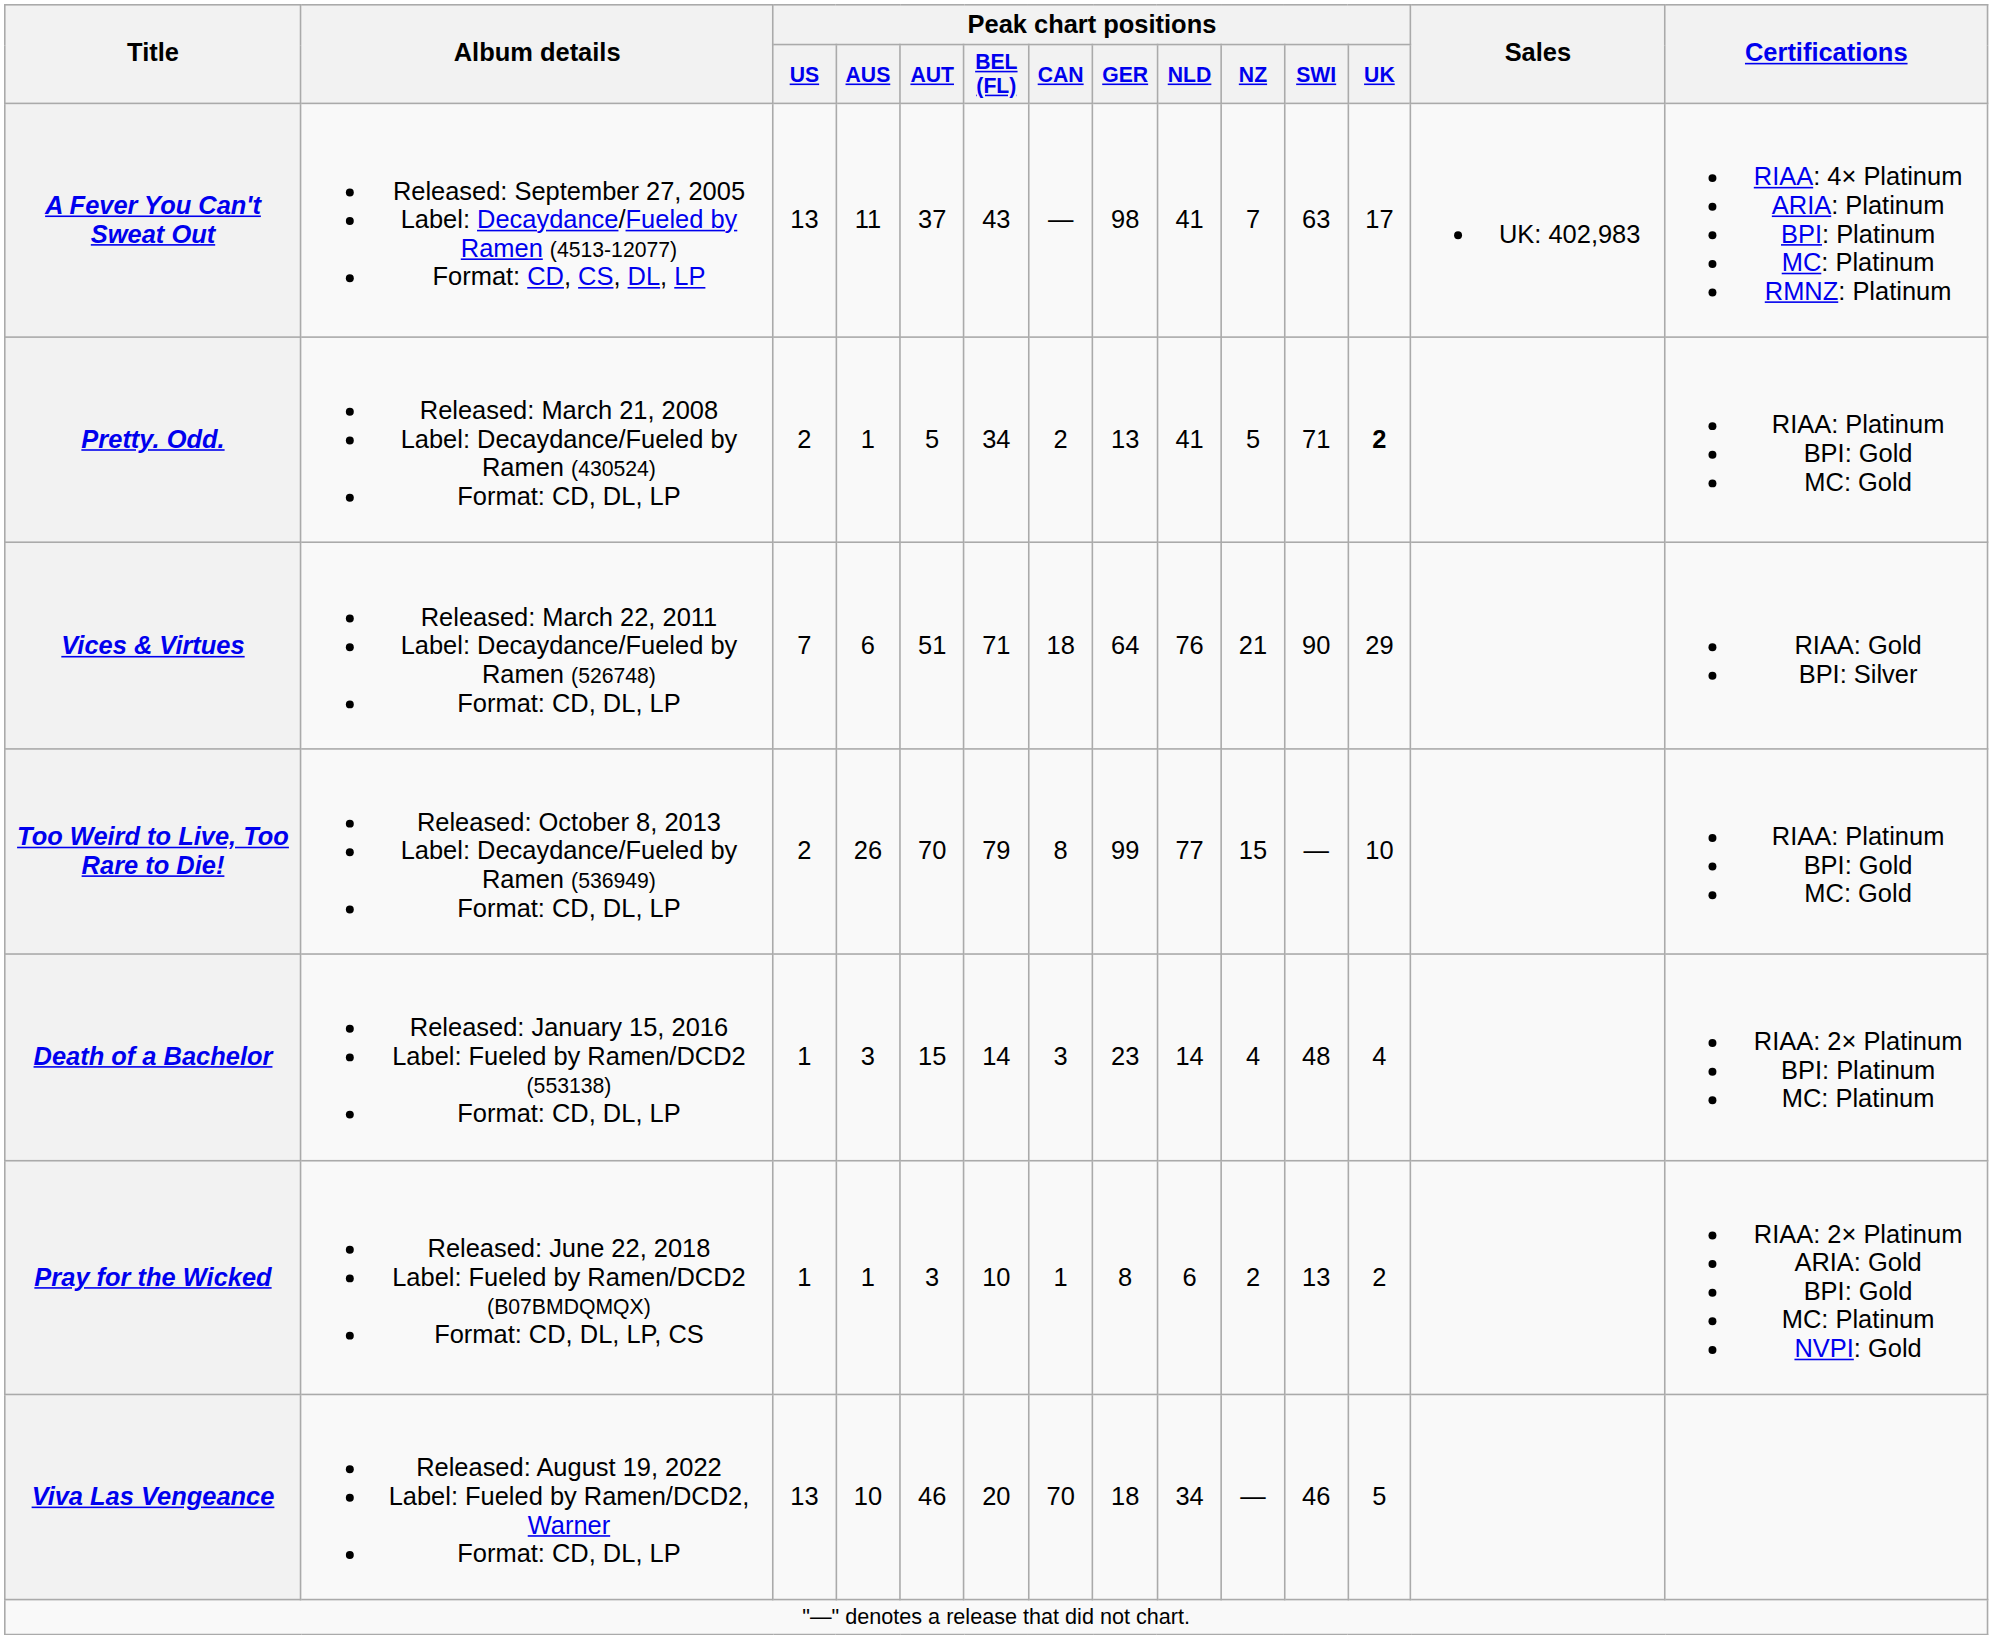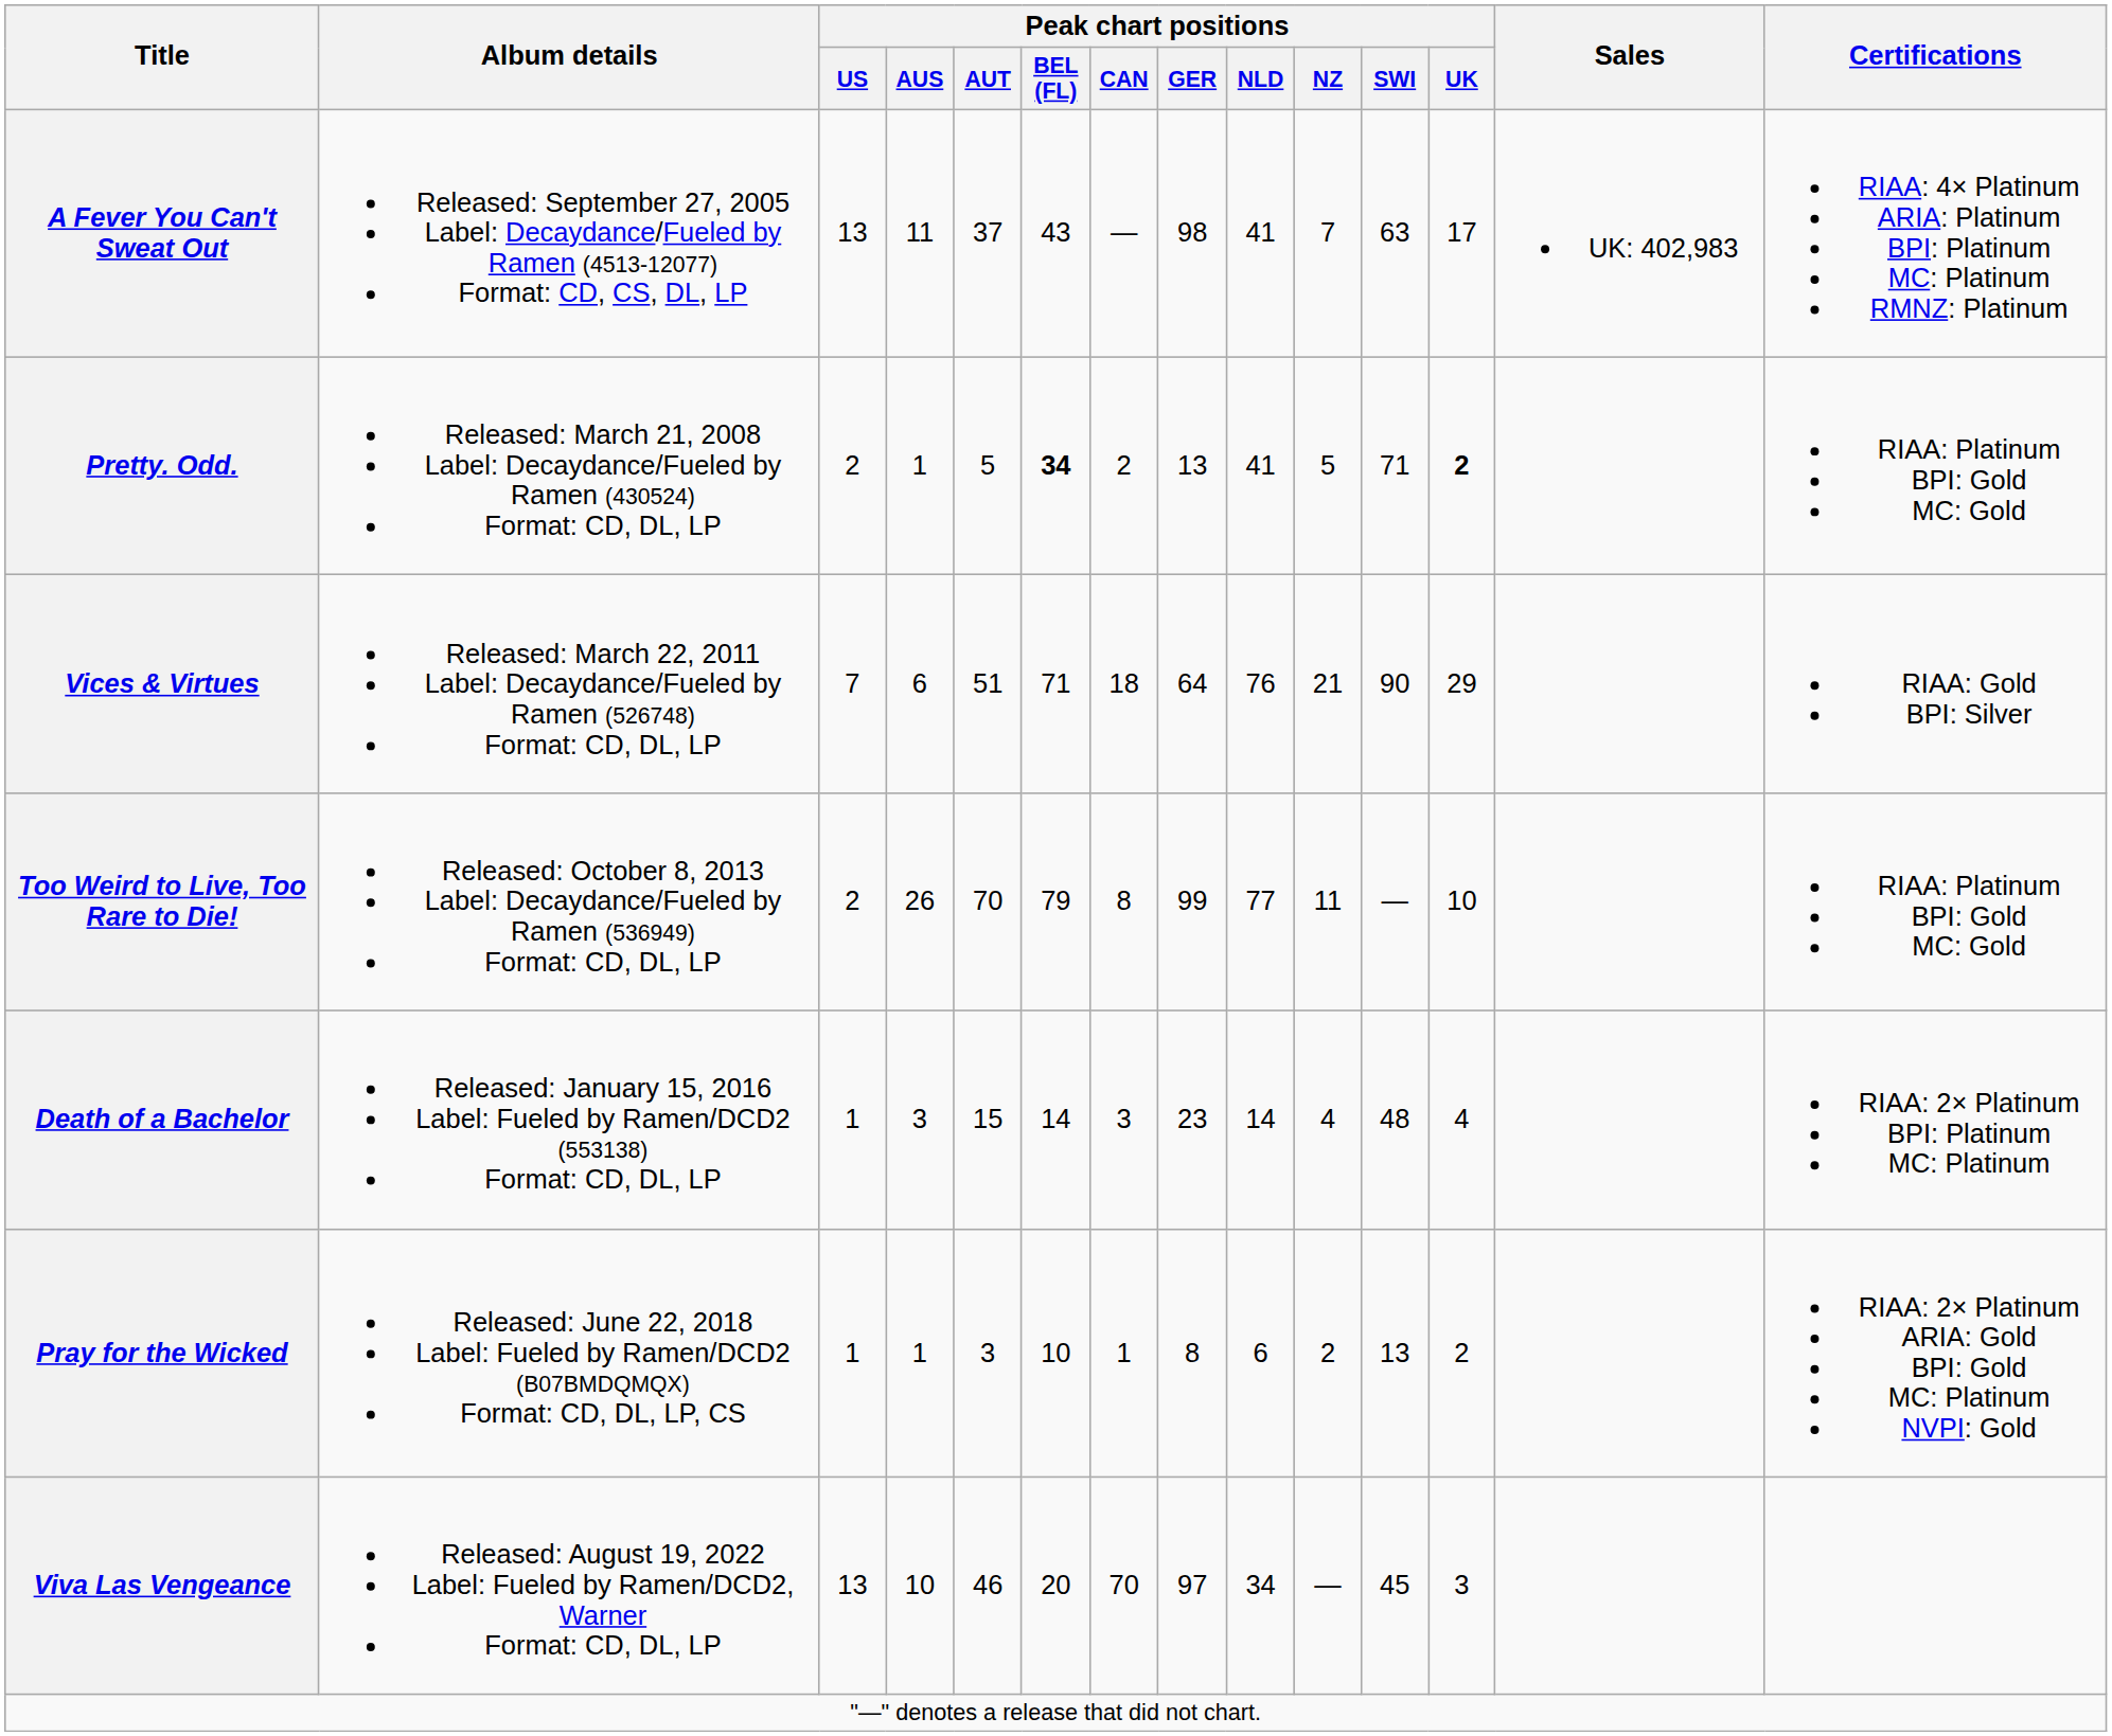Pretty. Odd. | Peak chart positions / BEL (FL): normal -> bold
Too Weird to Live, Too Rare to Die! | Peak chart positions / NZ: 15 -> 11
Viva Las Vengeance | Peak chart positions / GER: 18 -> 97
Viva Las Vengeance | Peak chart positions / SWI: 46 -> 45
Viva Las Vengeance | Peak chart positions / UK: 5 -> 3
